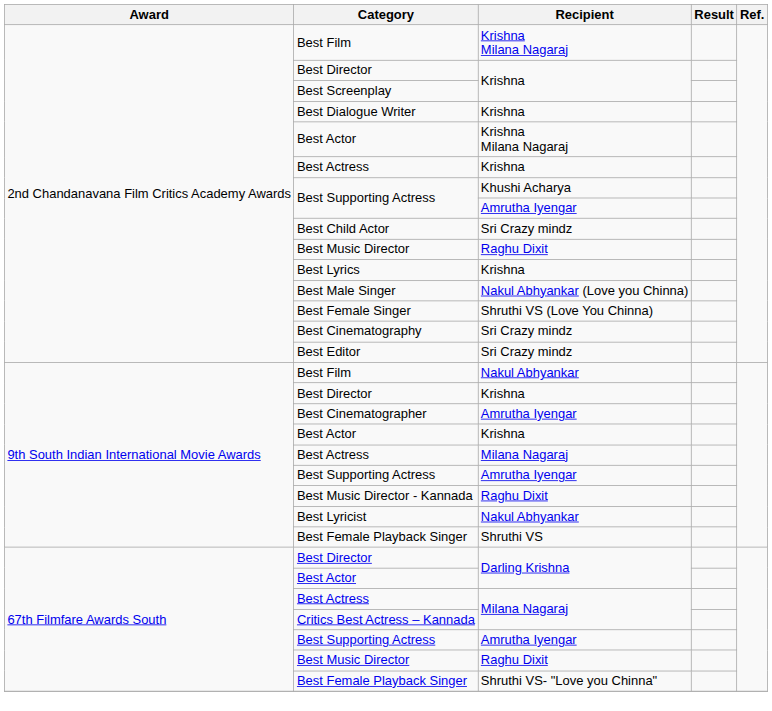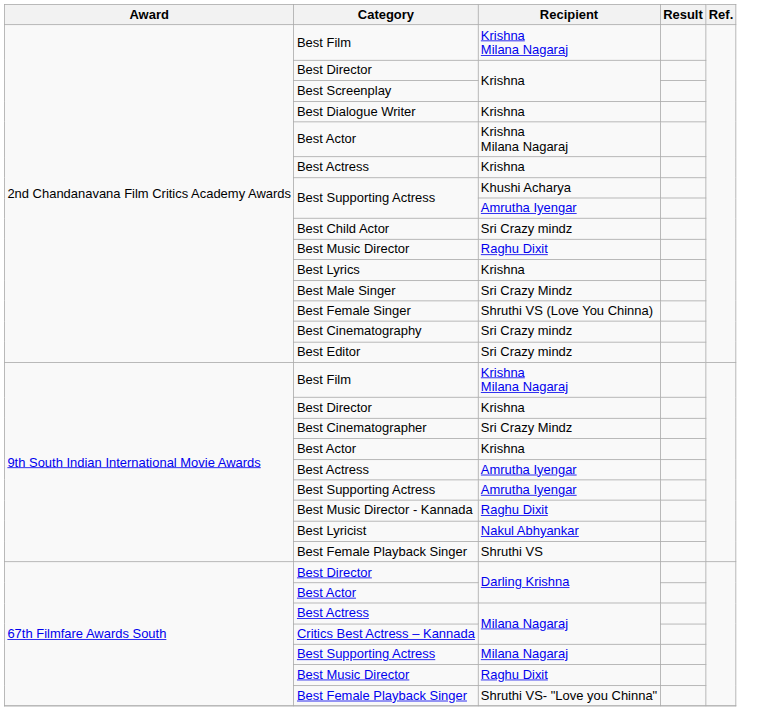Best Male Singer | Recipient: Nakul Abhyankar (Love you Chinna) -> Sri Crazy Mindz
9th South Indian International Movie Awards / Best Film | Recipient: Nakul Abhyankar -> Krishna Milana Nagaraj
Best Cinematographer | Recipient: Amrutha Iyengar -> Sri Crazy Mindz
9th South Indian International Movie Awards / Best Actress | Recipient: Milana Nagaraj -> Amrutha Iyengar
67th Filmfare Awards South / Best Supporting Actress | Recipient: Amrutha Iyengar -> Milana Nagaraj
